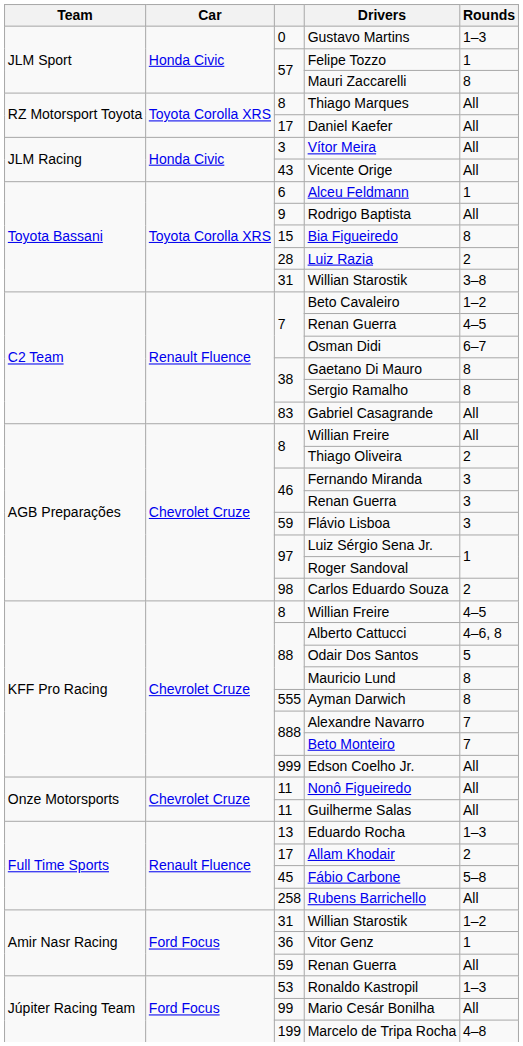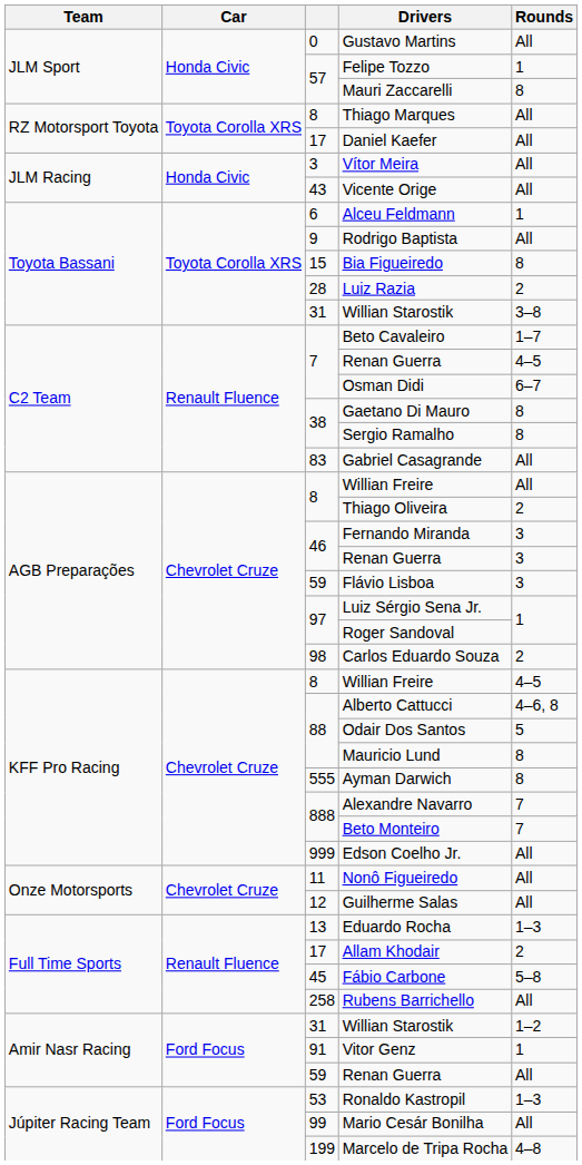Gustavo Martins | Rounds: 1–3 -> All
Beto Cavaleiro | Rounds: 1–2 -> 1–7
Guilherme Salas | column 3: 11 -> 12
Vitor Genz | column 3: 36 -> 91
